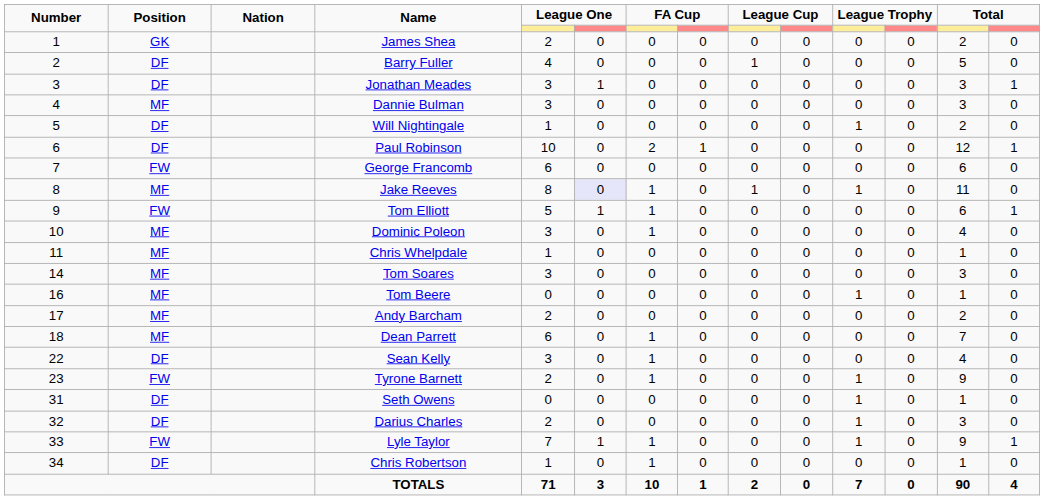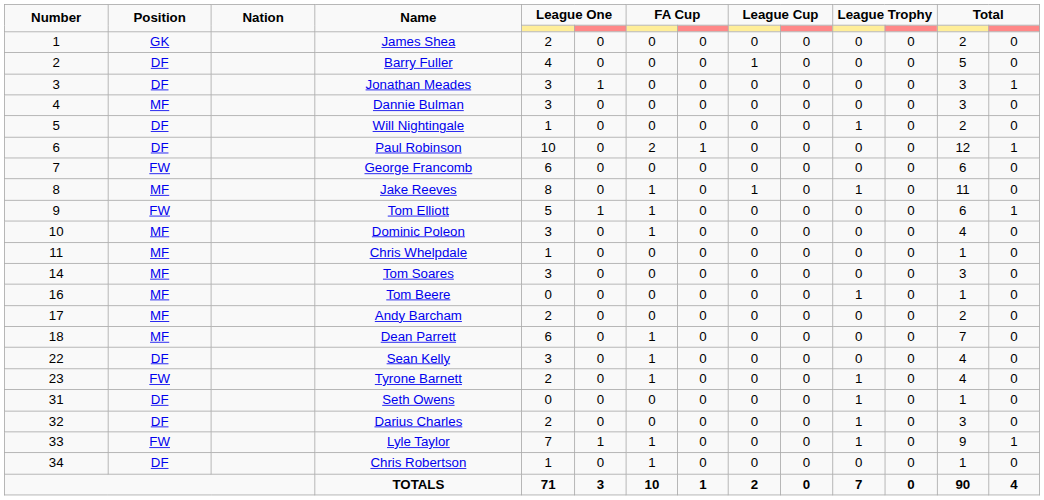Jake Reeves | column 6: lavender background -> no background
Tyrone Barnett | column 13: 9 -> 4
